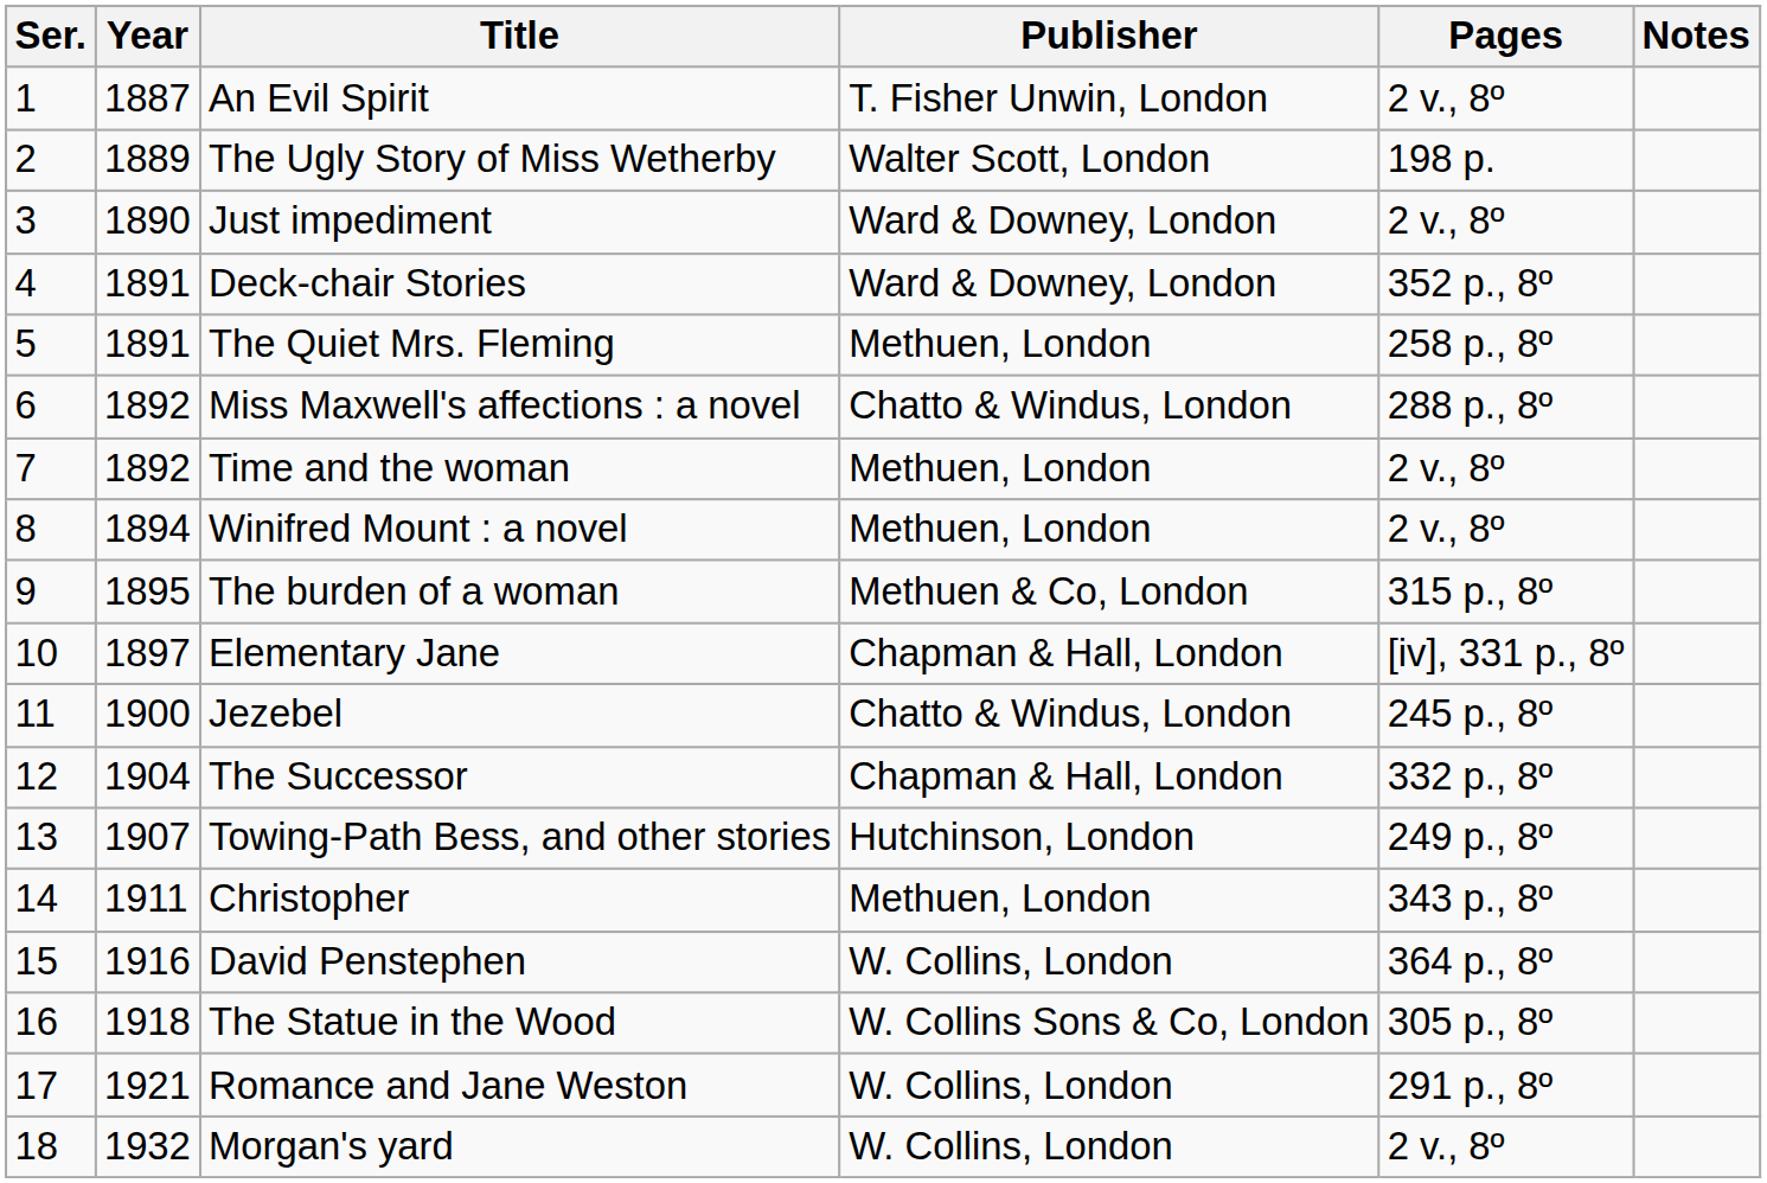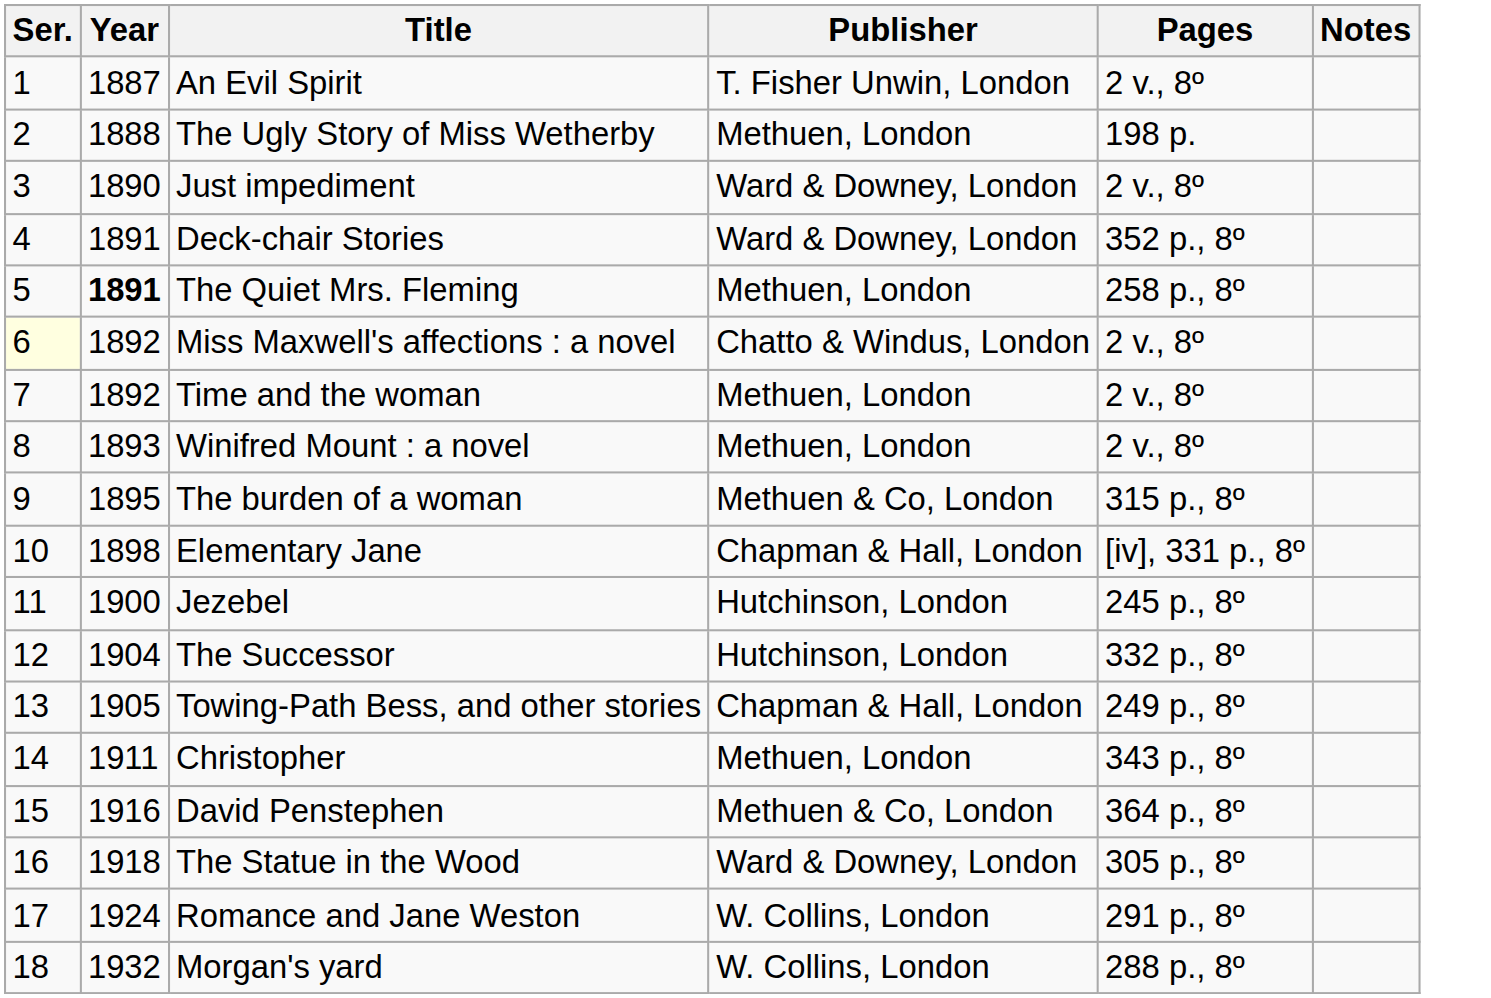The Ugly Story of Miss Wetherby | Year: 1889 -> 1888
The Ugly Story of Miss Wetherby | Publisher: Walter Scott, London -> Methuen, London
The Quiet Mrs. Fleming | Year: normal -> bold
Miss Maxwell's affections : a novel | Ser.: no background -> lightyellow background
Miss Maxwell's affections : a novel | Pages: 288 p., 8º -> 2 v., 8º
Winifred Mount : a novel | Year: 1894 -> 1893
Elementary Jane | Year: 1897 -> 1898
Jezebel | Publisher: Chatto & Windus, London -> Hutchinson, London
The Successor | Publisher: Chapman & Hall, London -> Hutchinson, London
Towing-Path Bess, and other stories | Year: 1907 -> 1905
Towing-Path Bess, and other stories | Publisher: Hutchinson, London -> Chapman & Hall, London
David Penstephen | Publisher: W. Collins, London -> Methuen & Co, London
The Statue in the Wood | Publisher: W. Collins Sons & Co, London -> Ward & Downey, London
Romance and Jane Weston | Year: 1921 -> 1924
Morgan's yard | Pages: 2 v., 8º -> 288 p., 8º
